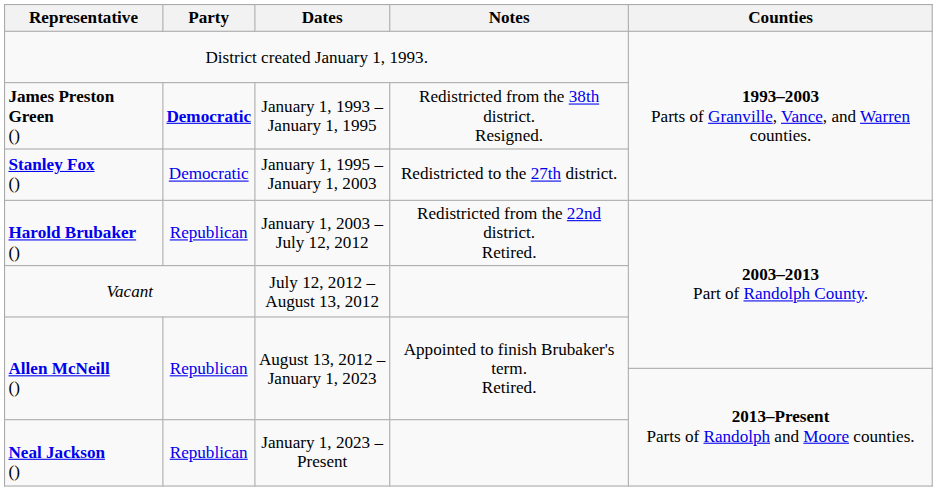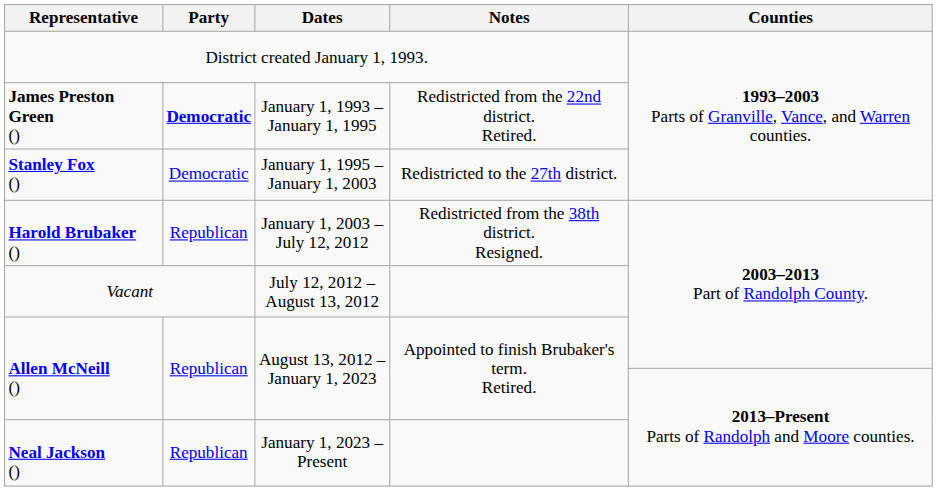James Preston Green () | Notes: Redistricted from the 38th district. Resigned. -> Redistricted from the 22nd district. Retired.
Harold Brubaker () | Notes: Redistricted from the 22nd district. Retired. -> Redistricted from the 38th district. Resigned.
